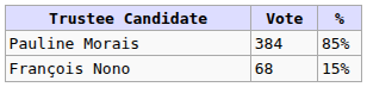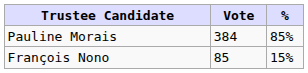François Nono | Vote: 68 -> 85
